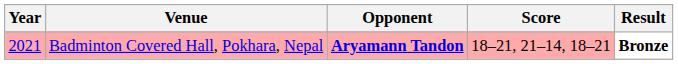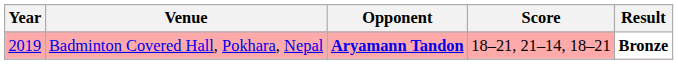Badminton Covered Hall, Pokhara, Nepal | Year: 2021 -> 2019
